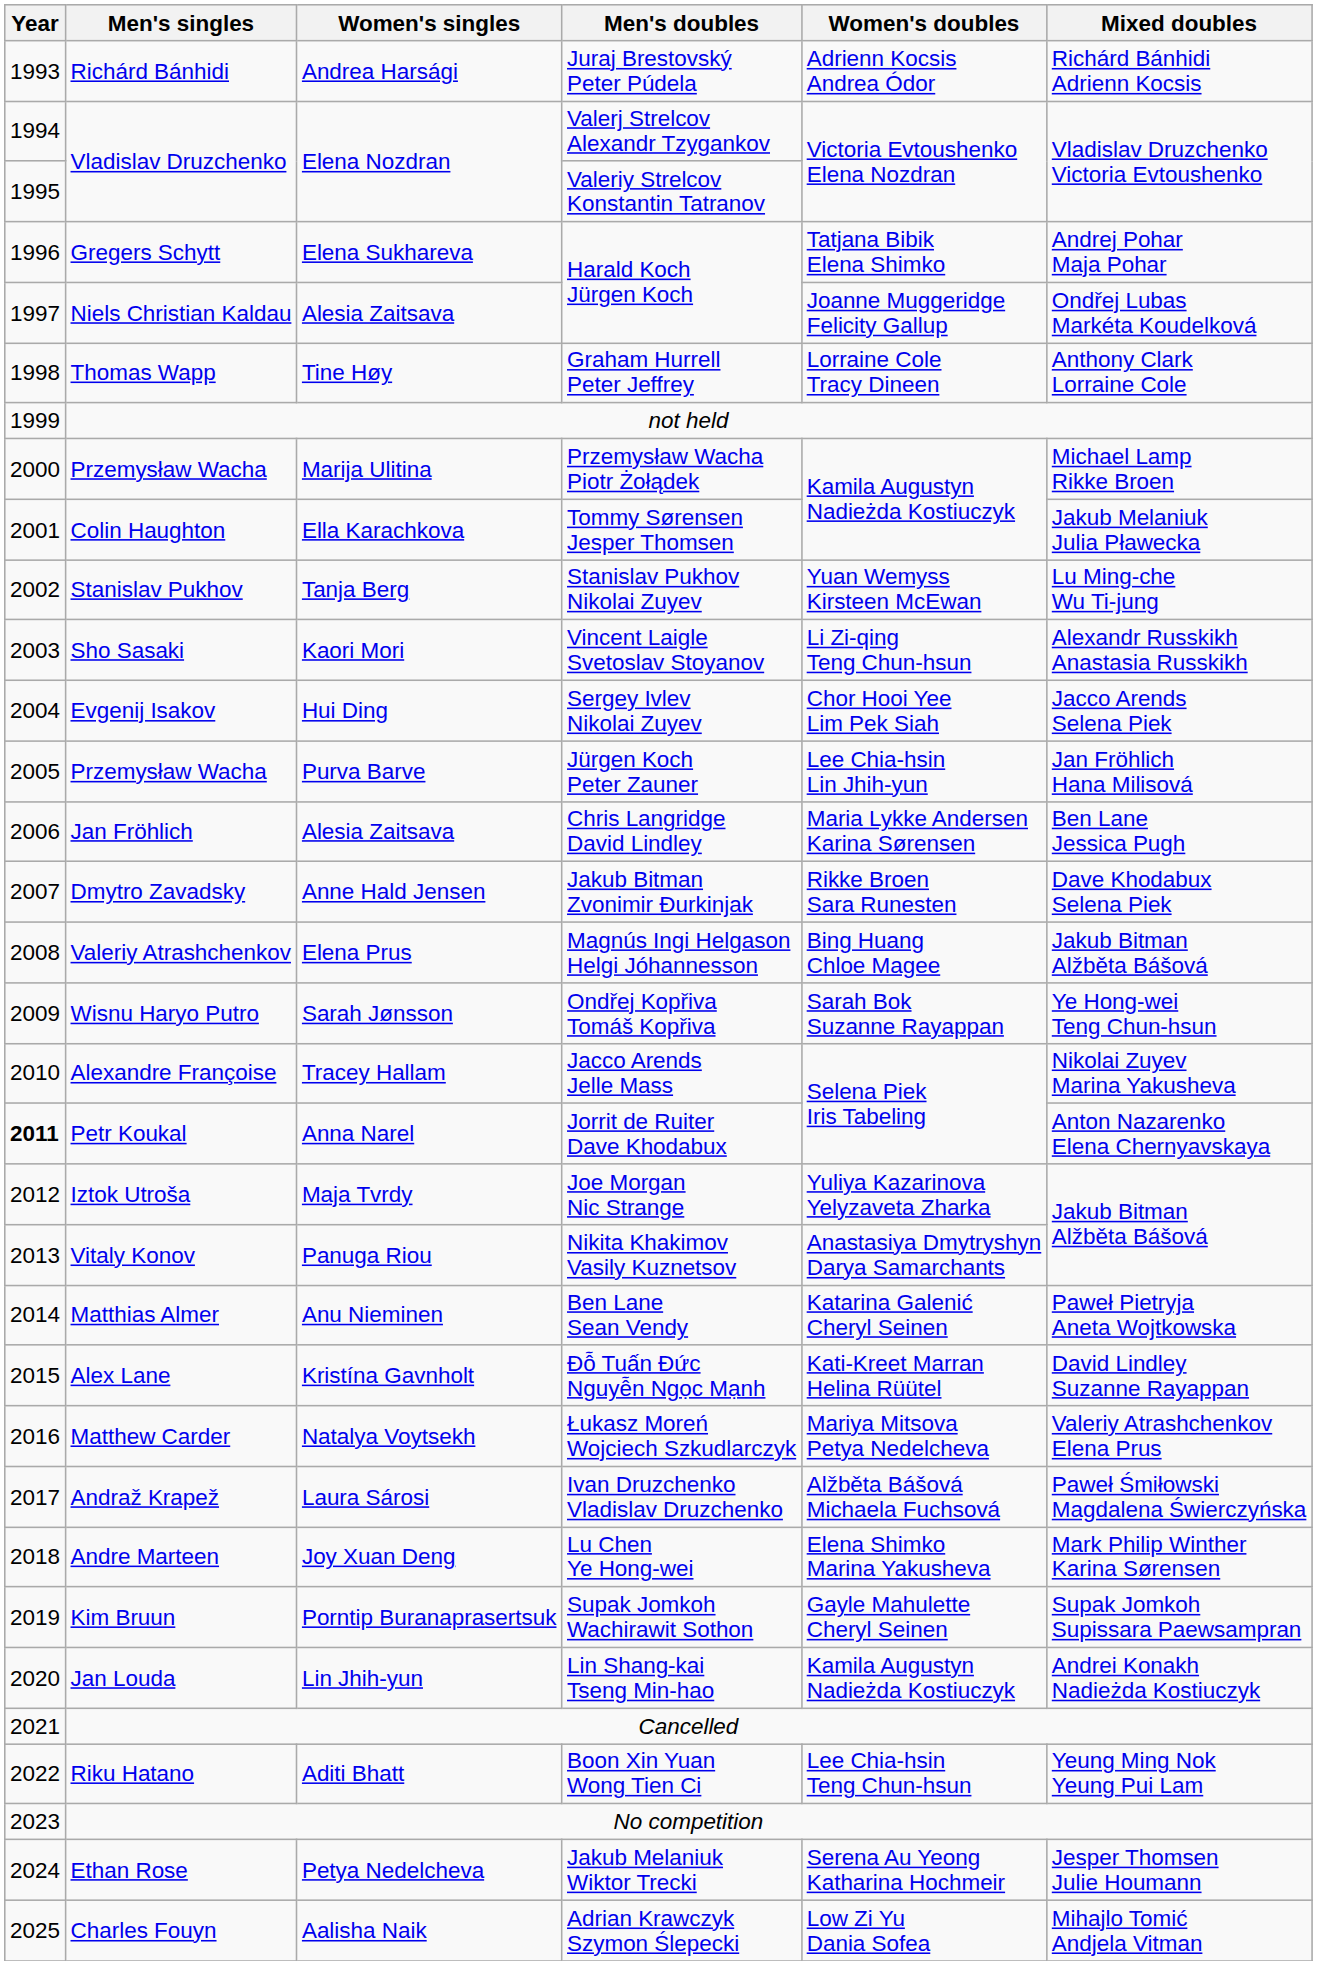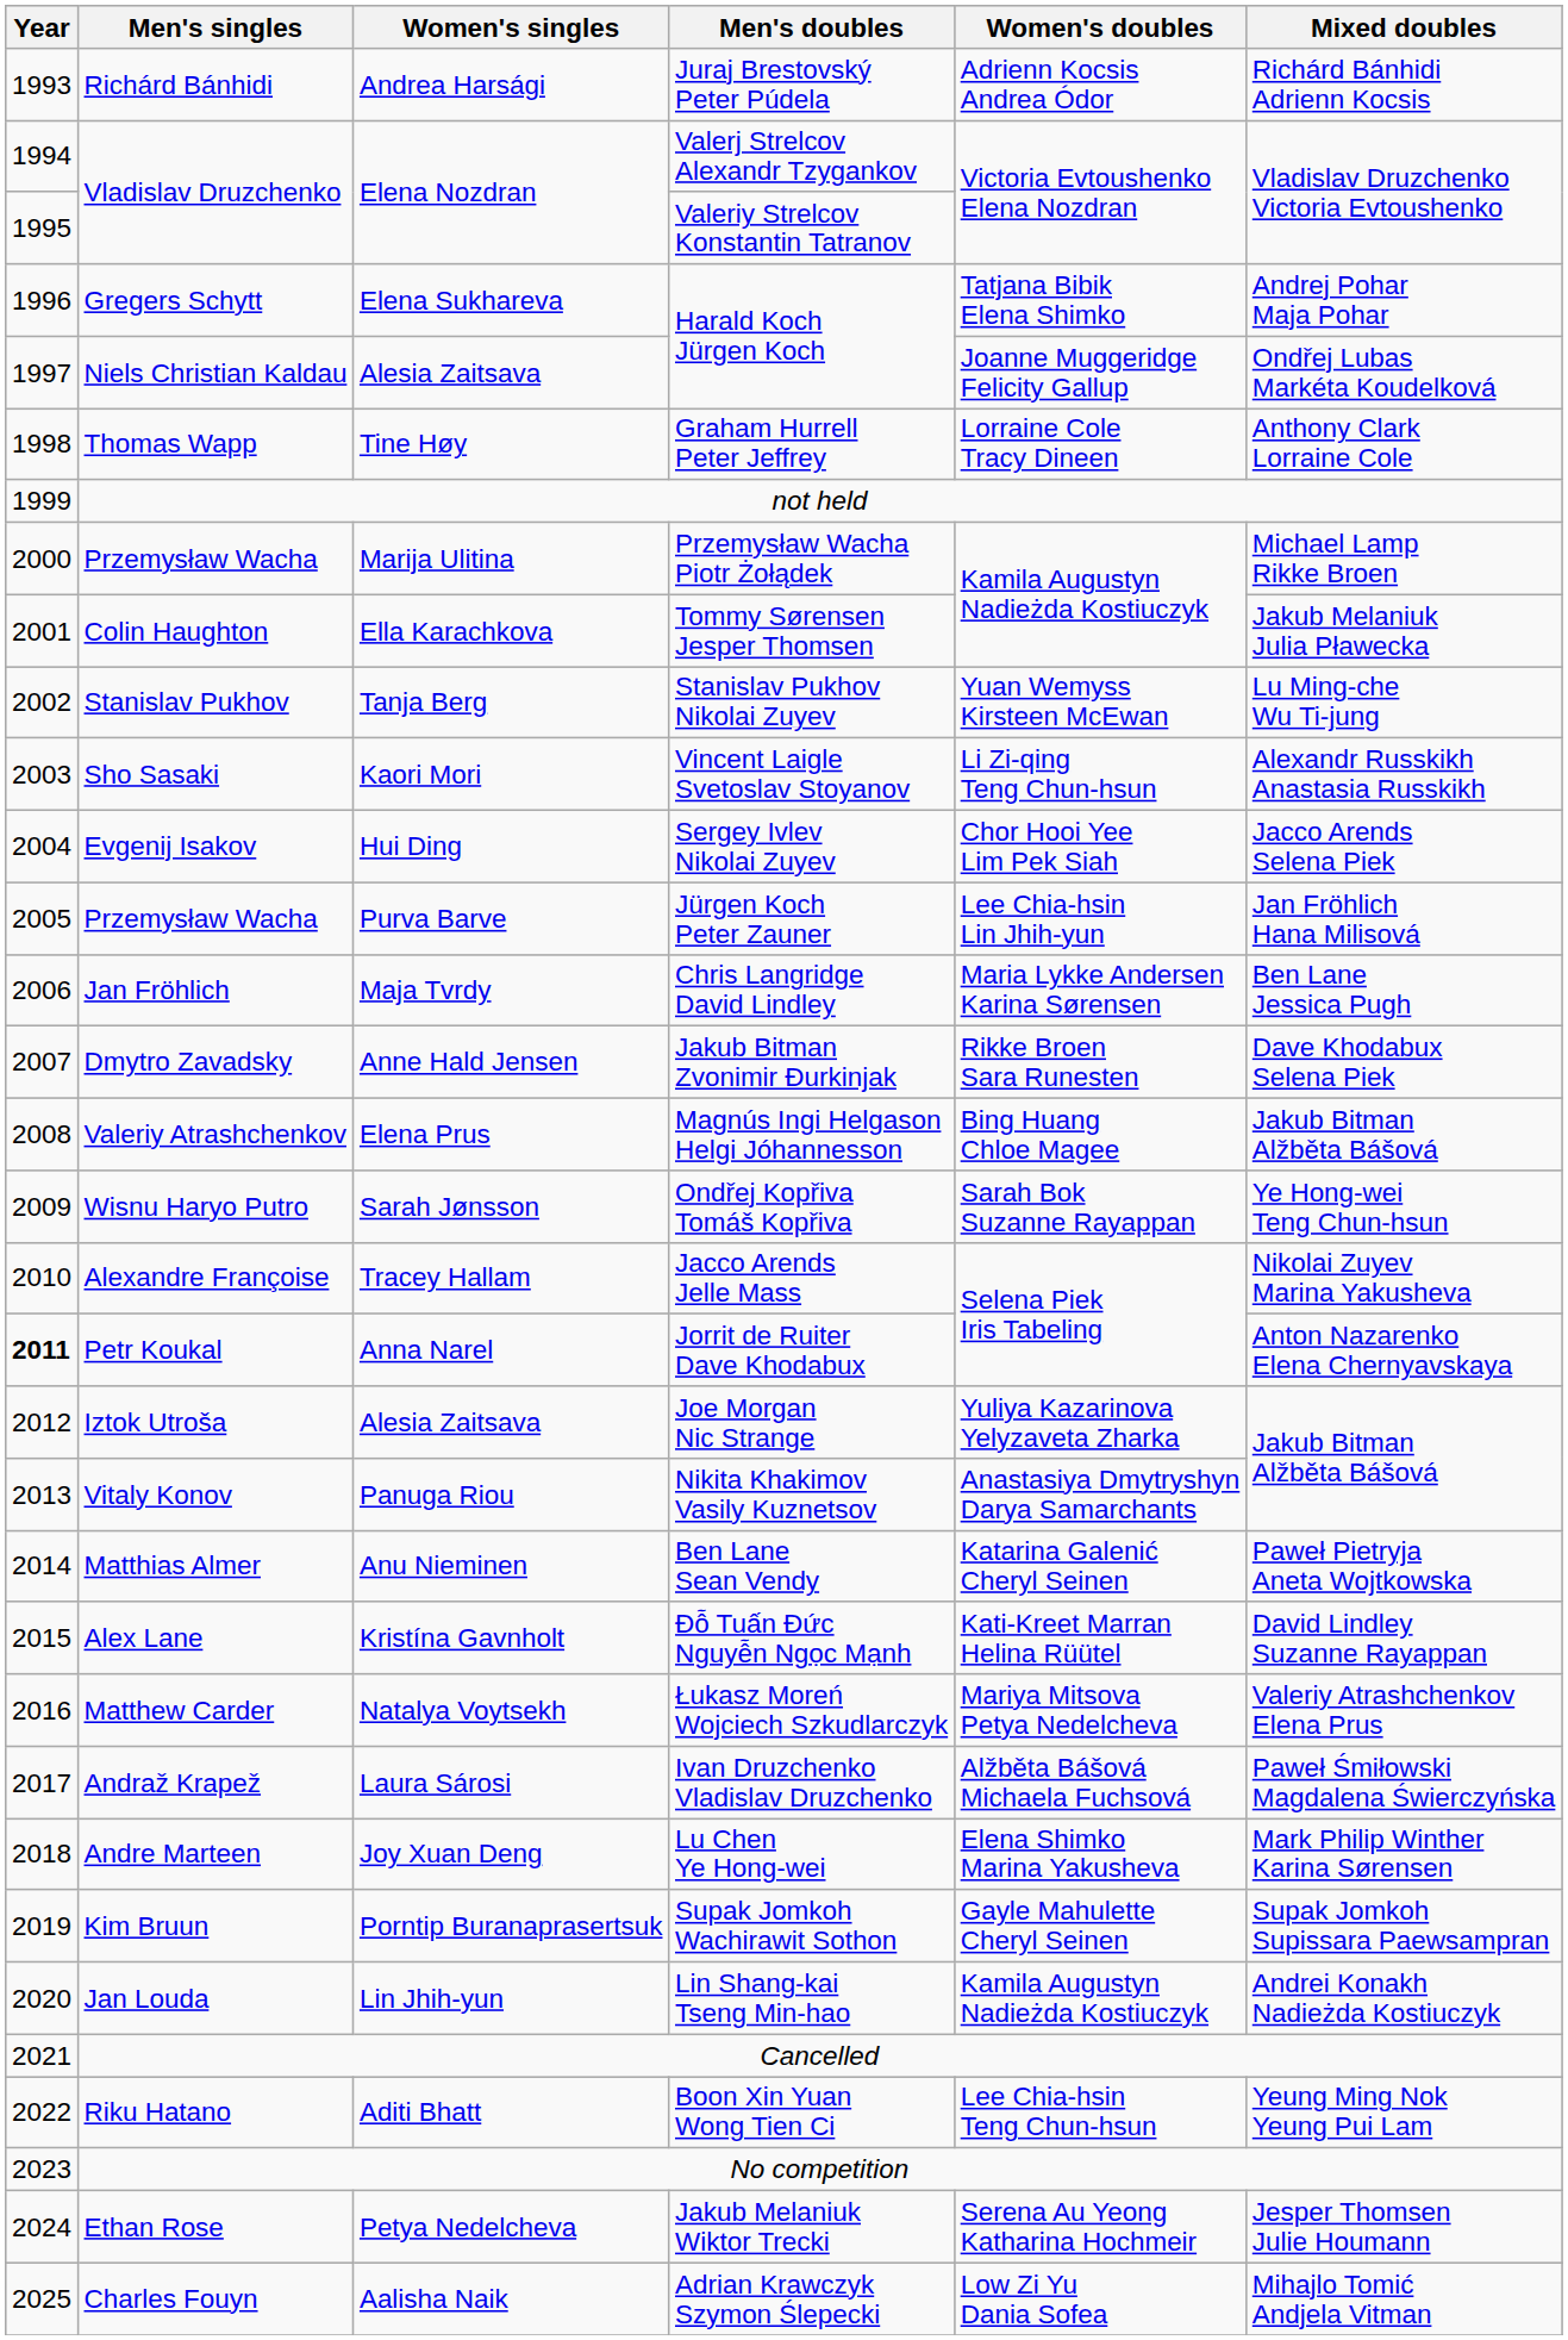Chris Langridge David Lindley | Women's singles: Alesia Zaitsava -> Maja Tvrdy
Joe Morgan Nic Strange | Women's singles: Maja Tvrdy -> Alesia Zaitsava
